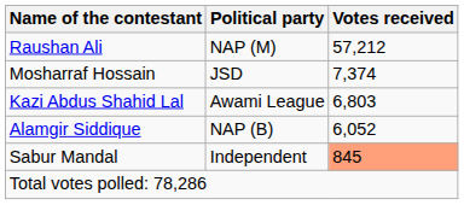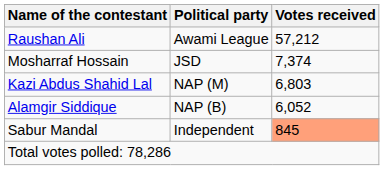Raushan Ali | Political party: NAP (M) -> Awami League
Kazi Abdus Shahid Lal | Political party: Awami League -> NAP (M)
